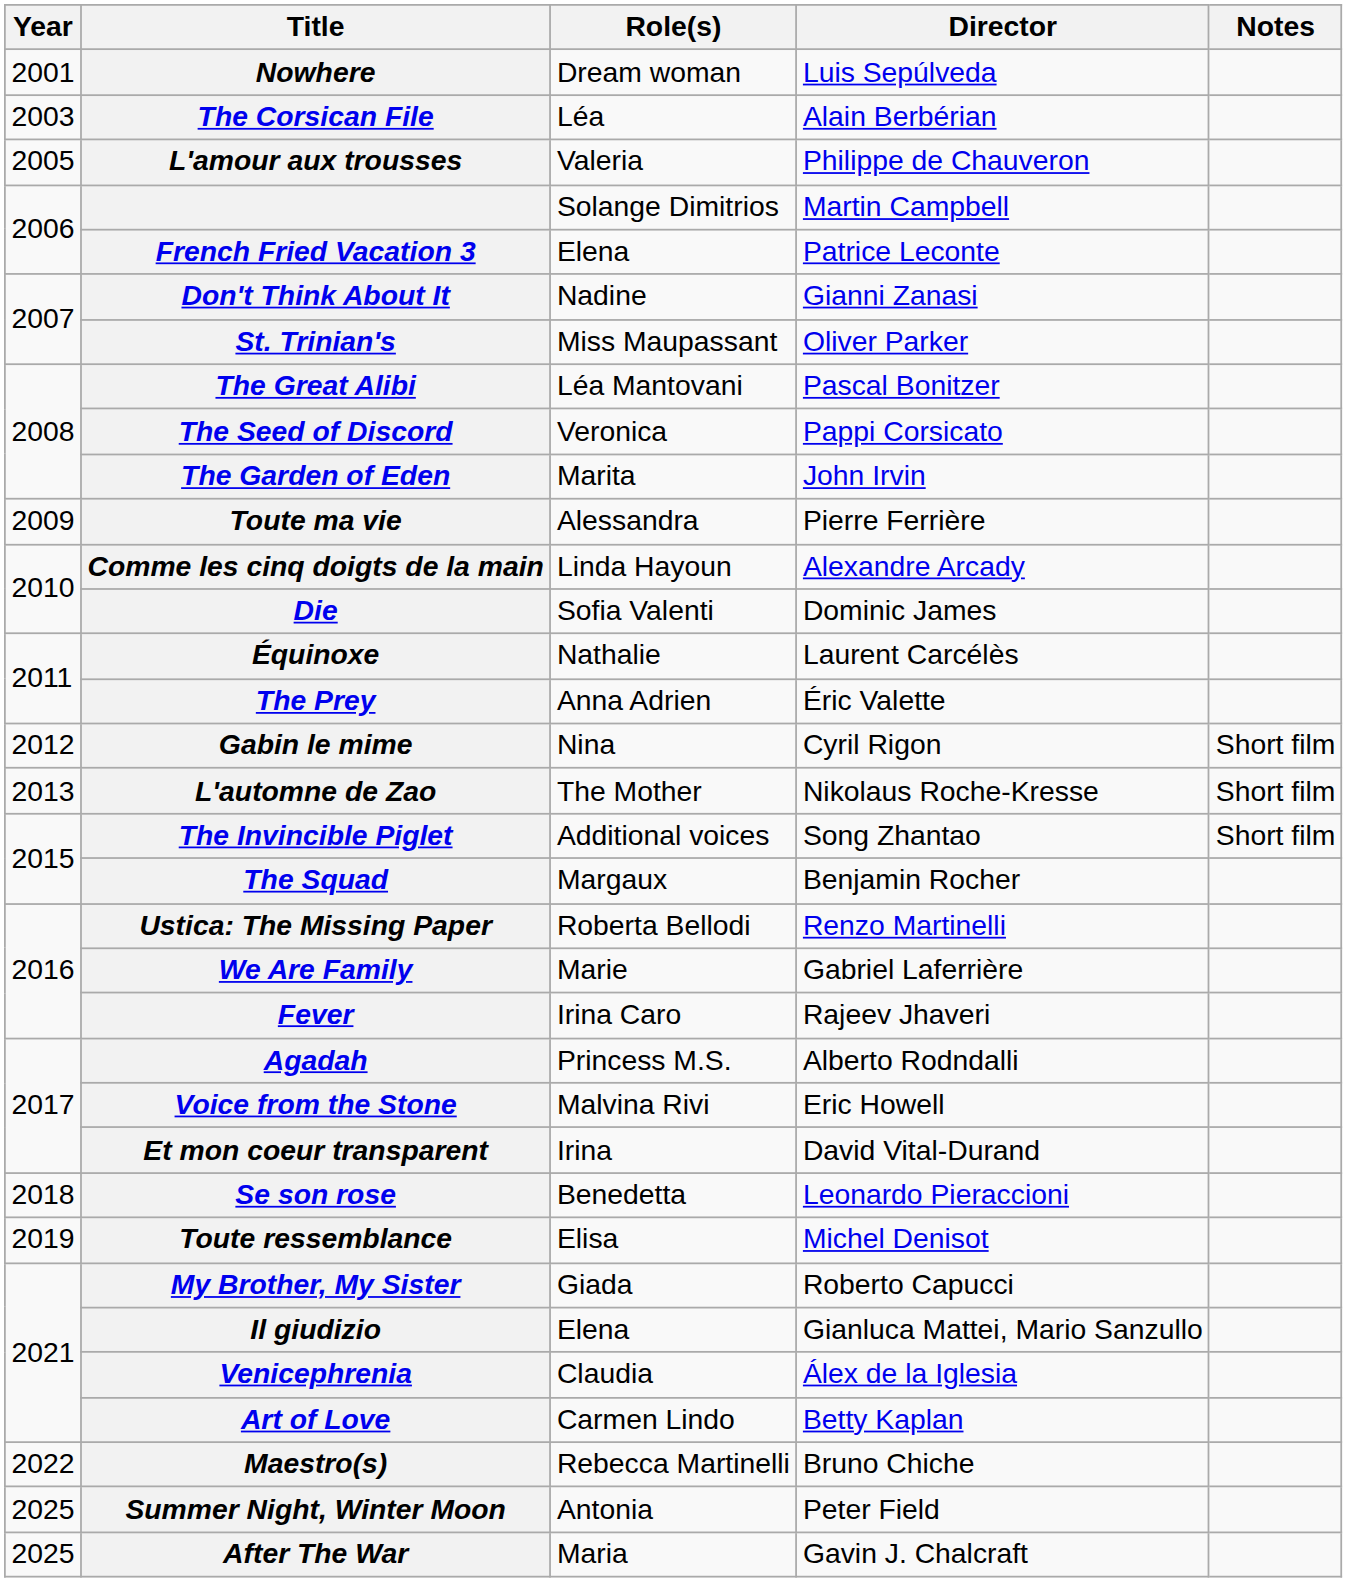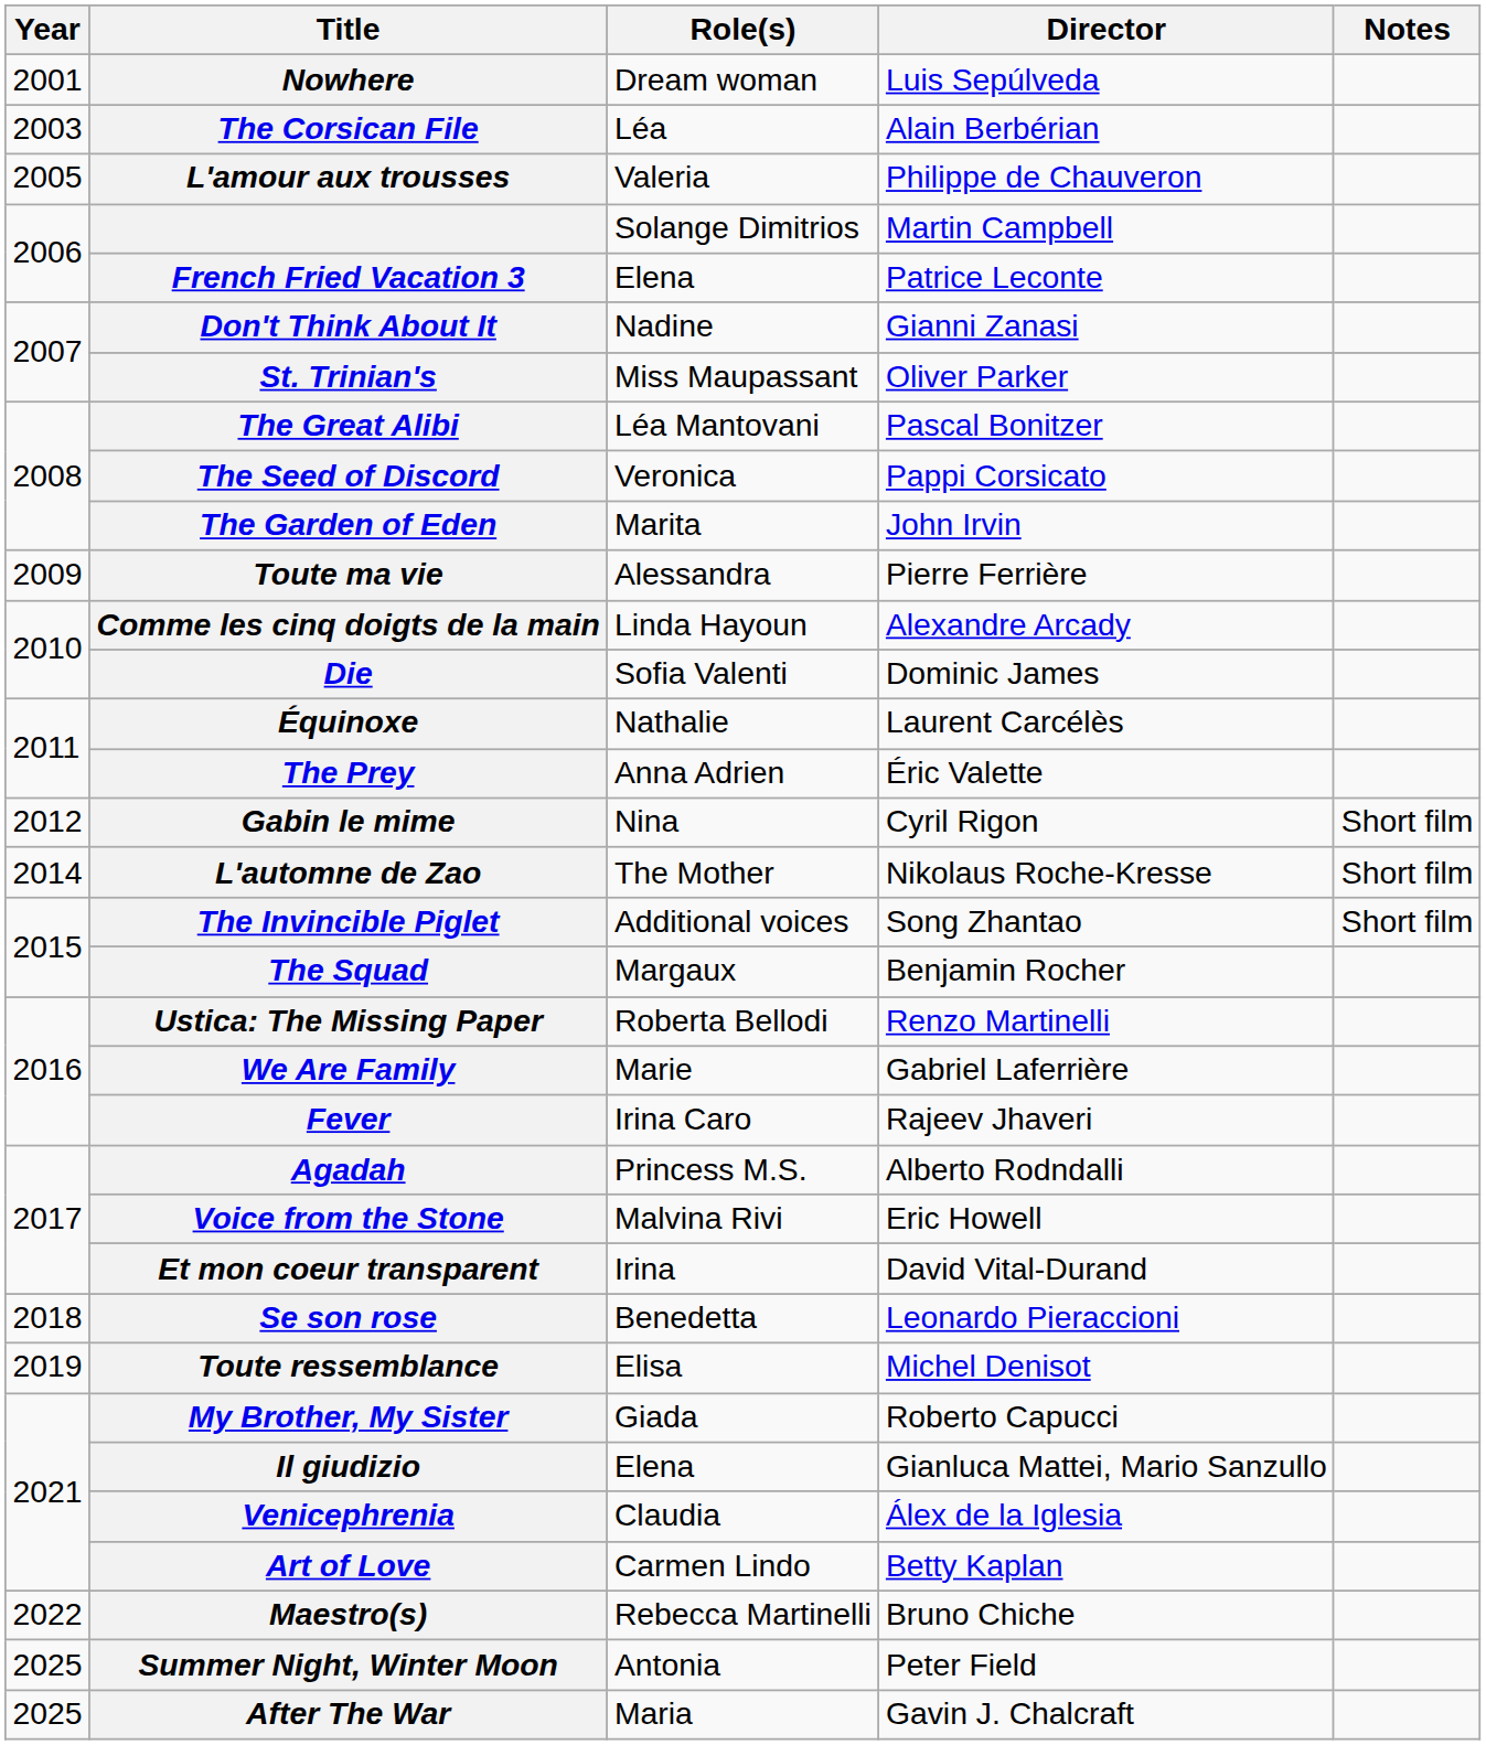L'automne de Zao | Year: 2013 -> 2014
